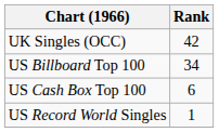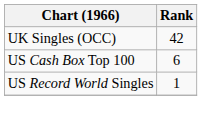- row: US Billboard Top 100 | 34
